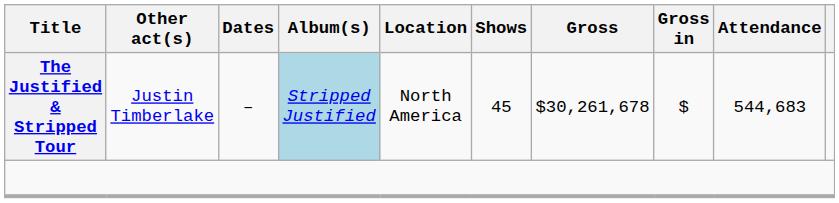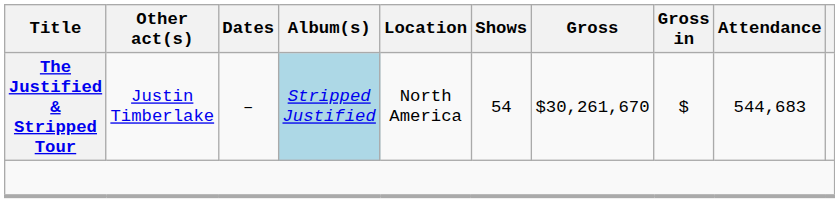The Justified & Stripped Tour | Shows: 45 -> 54
The Justified & Stripped Tour | Gross: $30,261,678 -> $30,261,670
